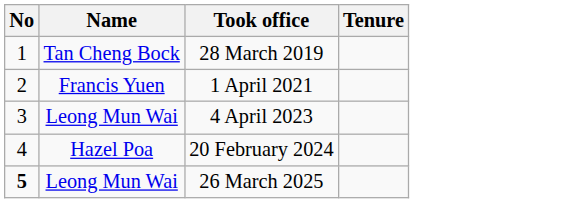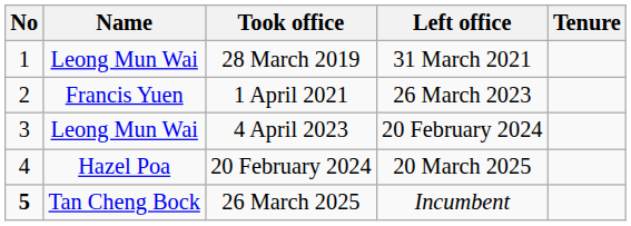+ column: Left office | 31 March 2021 | 26 March 2023 | 20 February 2024 | 20 March 2025 | Incumbent
28 March 2019 | Name: Tan Cheng Bock -> Leong Mun Wai
26 March 2025 | Name: Leong Mun Wai -> Tan Cheng Bock
